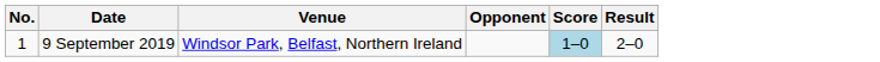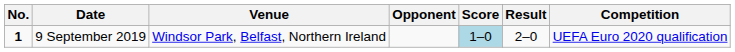+ column: Competition | UEFA Euro 2020 qualification
9 September 2019 | No.: normal -> bold
